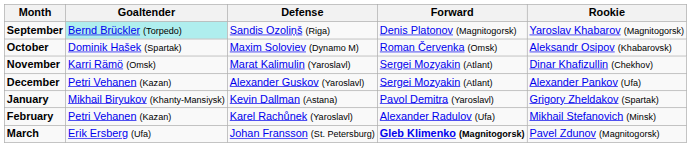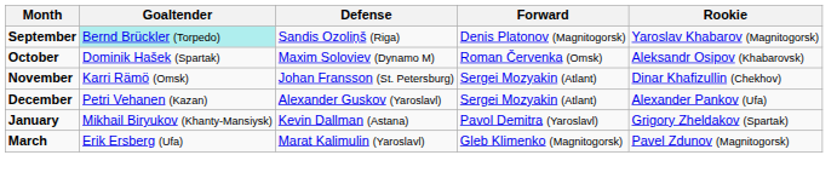November | Defense: Marat Kalimulin (Yaroslavl) -> Johan Fransson (St. Petersburg)
- row: February | Petri Vehanen (Kazan) | Karel Rachůnek (Yaroslavl) | Alexander Radulov (Ufa) | Mikhail Stefanovich (Minsk)
March | Defense: Johan Fransson (St. Petersburg) -> Marat Kalimulin (Yaroslavl)
March | Forward: bold -> normal
